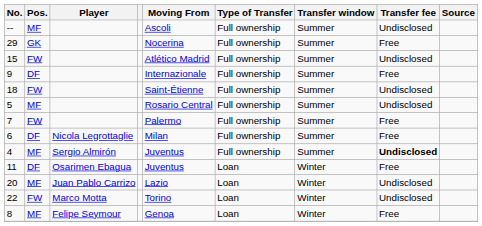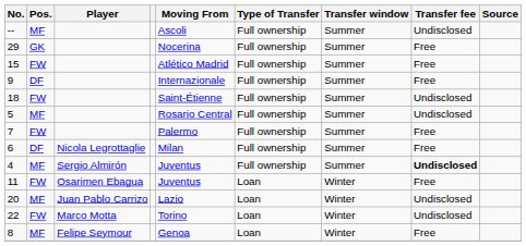15 | Transfer fee: Undisclosed -> Free
11 | Pos.: DF -> FW
